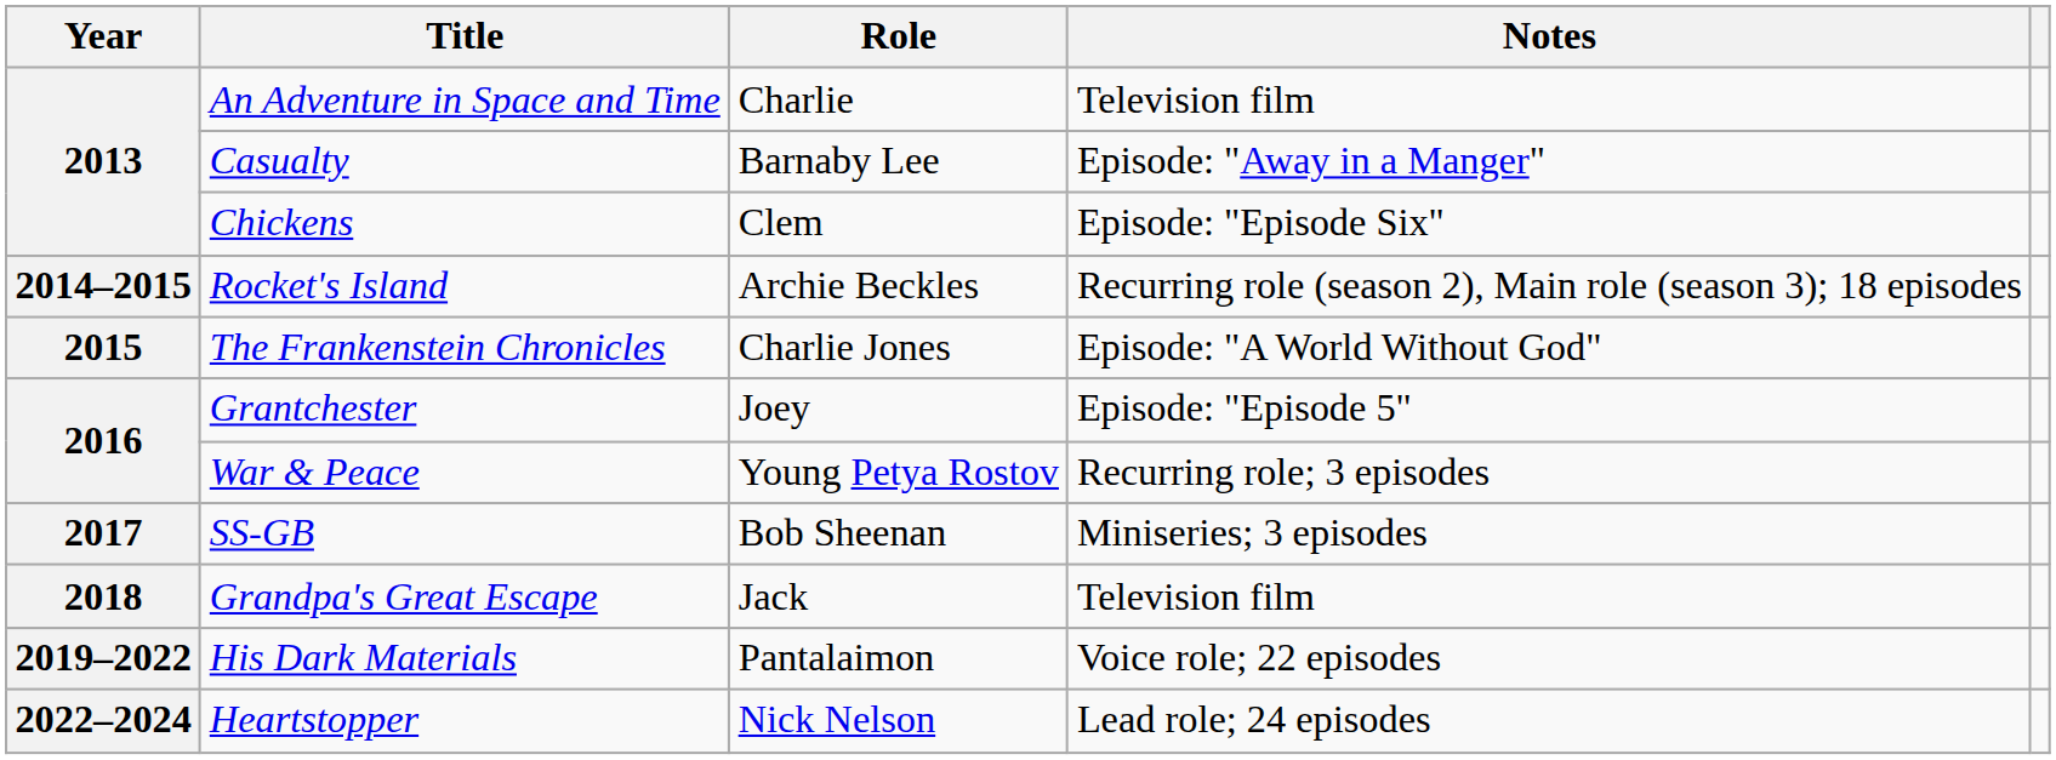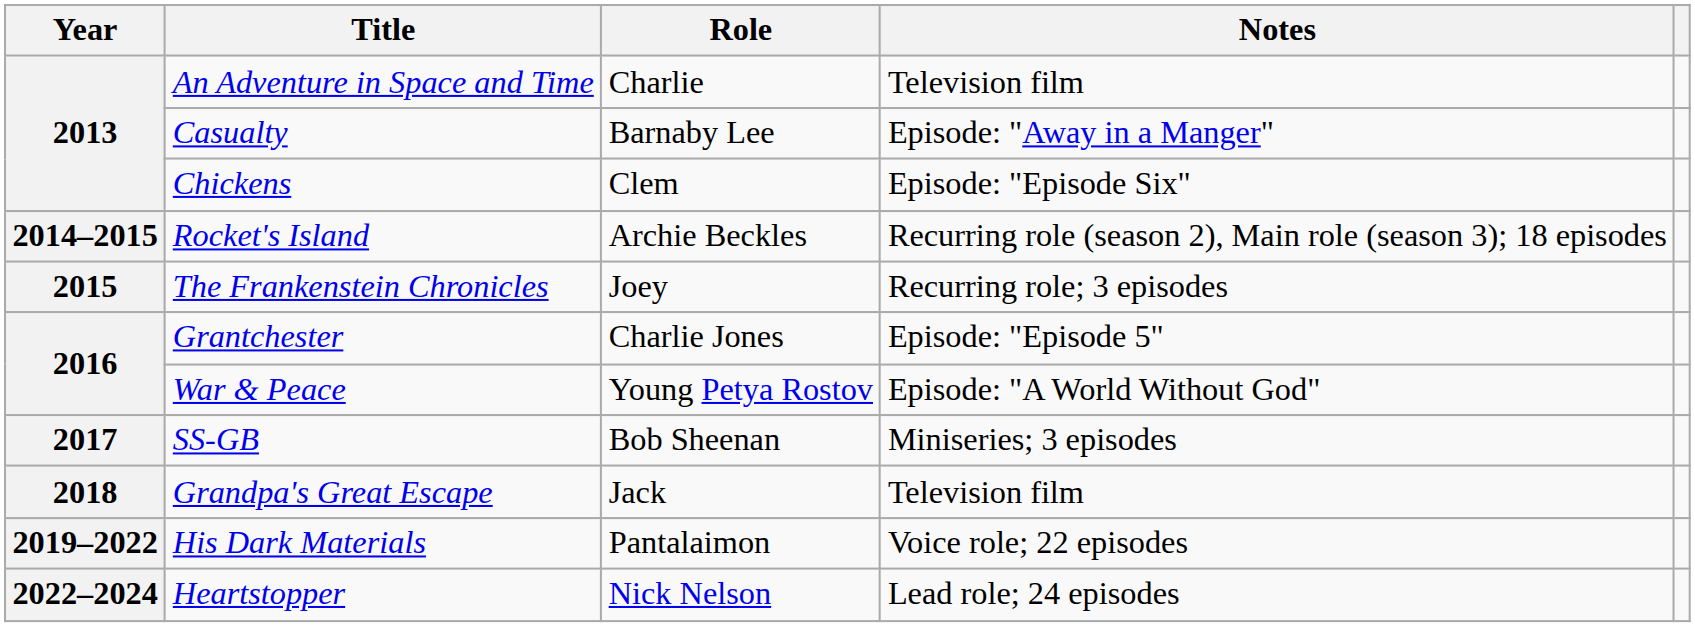The Frankenstein Chronicles | Role: Charlie Jones -> Joey
The Frankenstein Chronicles | Notes: Episode: "A World Without God" -> Recurring role; 3 episodes
Grantchester | Role: Joey -> Charlie Jones
War & Peace | Notes: Recurring role; 3 episodes -> Episode: "A World Without God"
